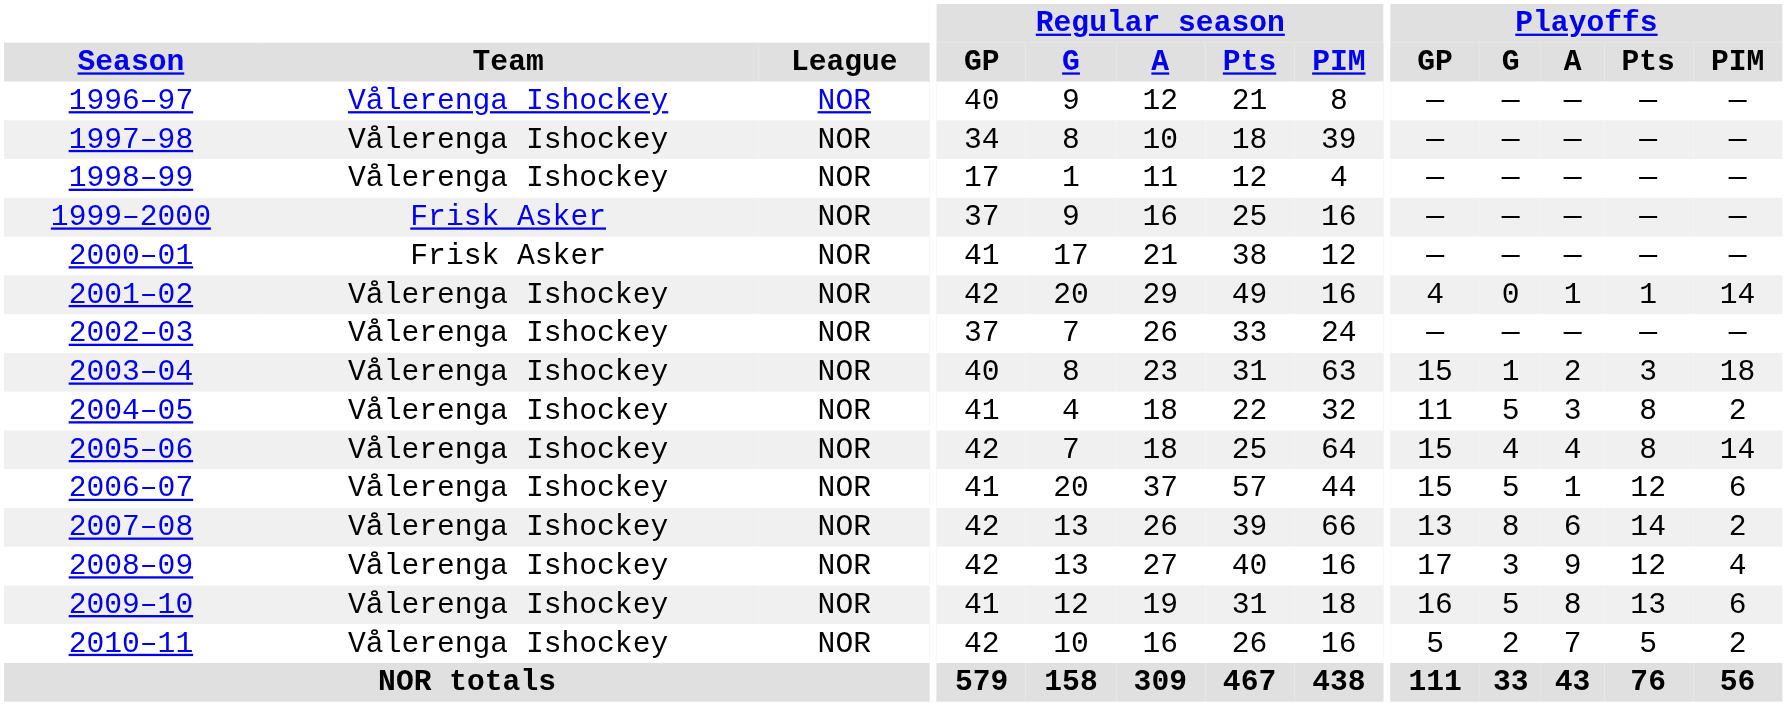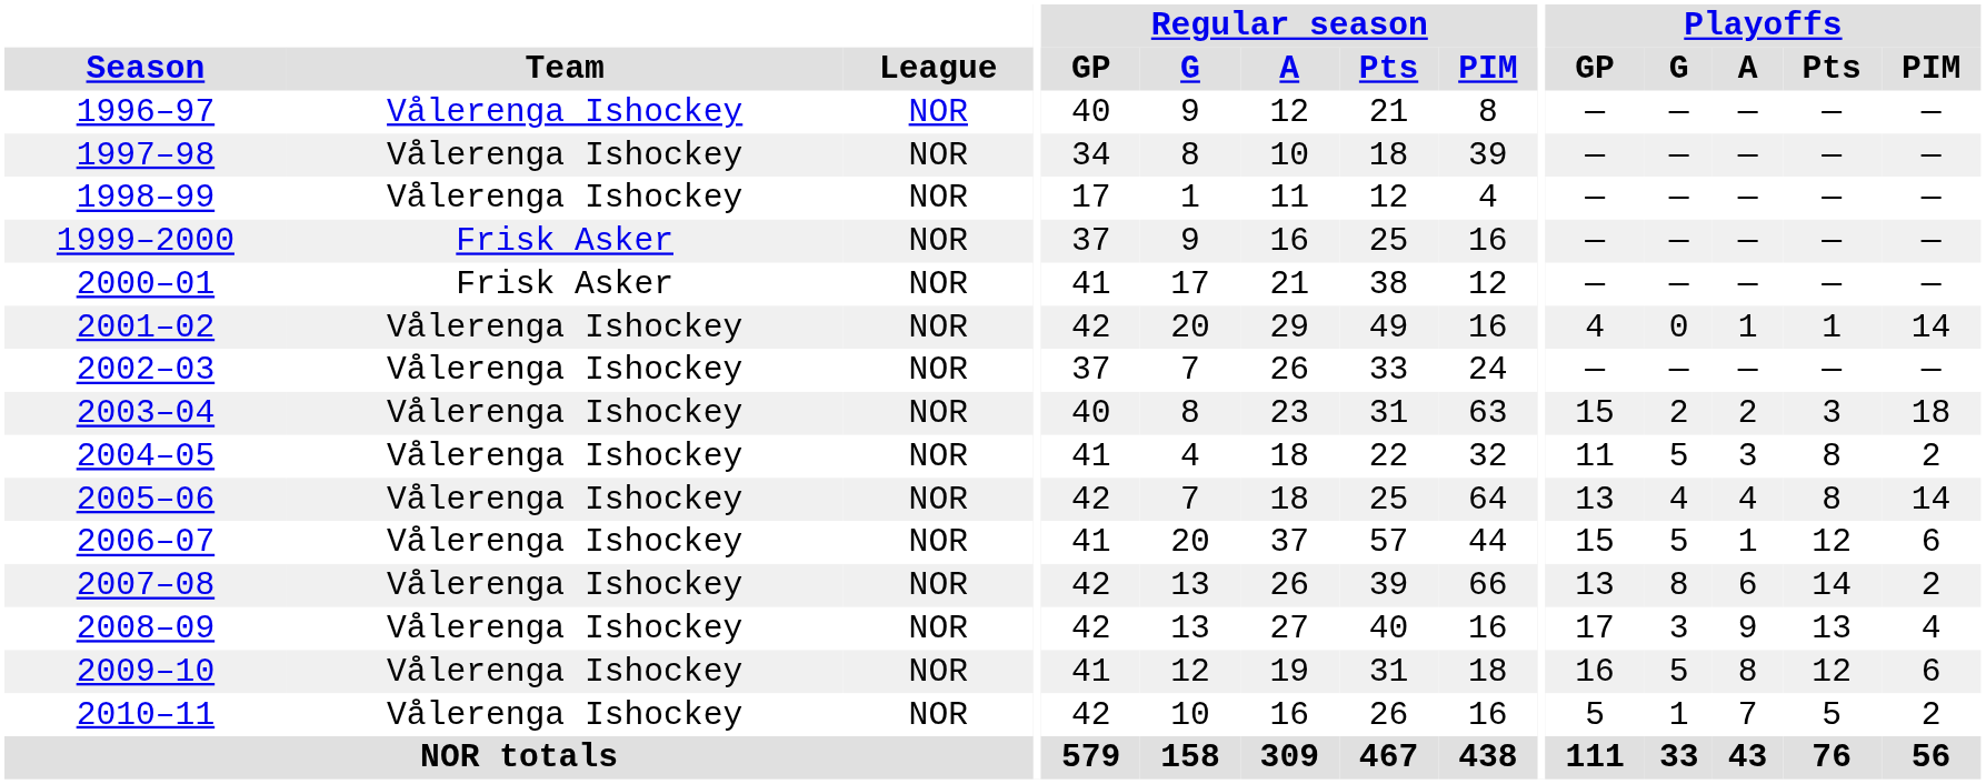2003–04 | Playoffs / G: 1 -> 2
2005–06 | Playoffs / GP: 15 -> 13
2008–09 | Playoffs / Pts: 12 -> 13
2009–10 | Playoffs / Pts: 13 -> 12
2010–11 | Playoffs / G: 2 -> 1
